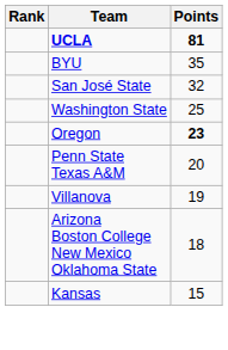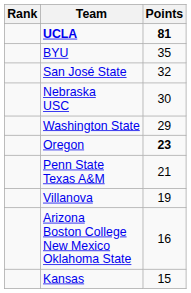+ row: Nebraska USC | 30
Washington State | Points: 25 -> 29
Penn State Texas A&M | Points: 20 -> 21
Arizona Boston College New Mexico Oklahoma State | Points: 18 -> 16
